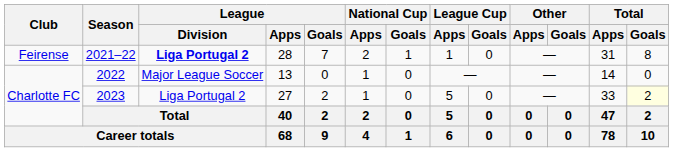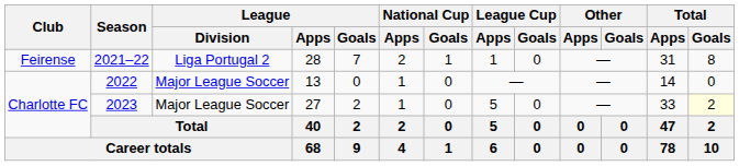2021–22 | League / Division: bold -> normal
2023 | League / Division: Liga Portugal 2 -> Major League Soccer
